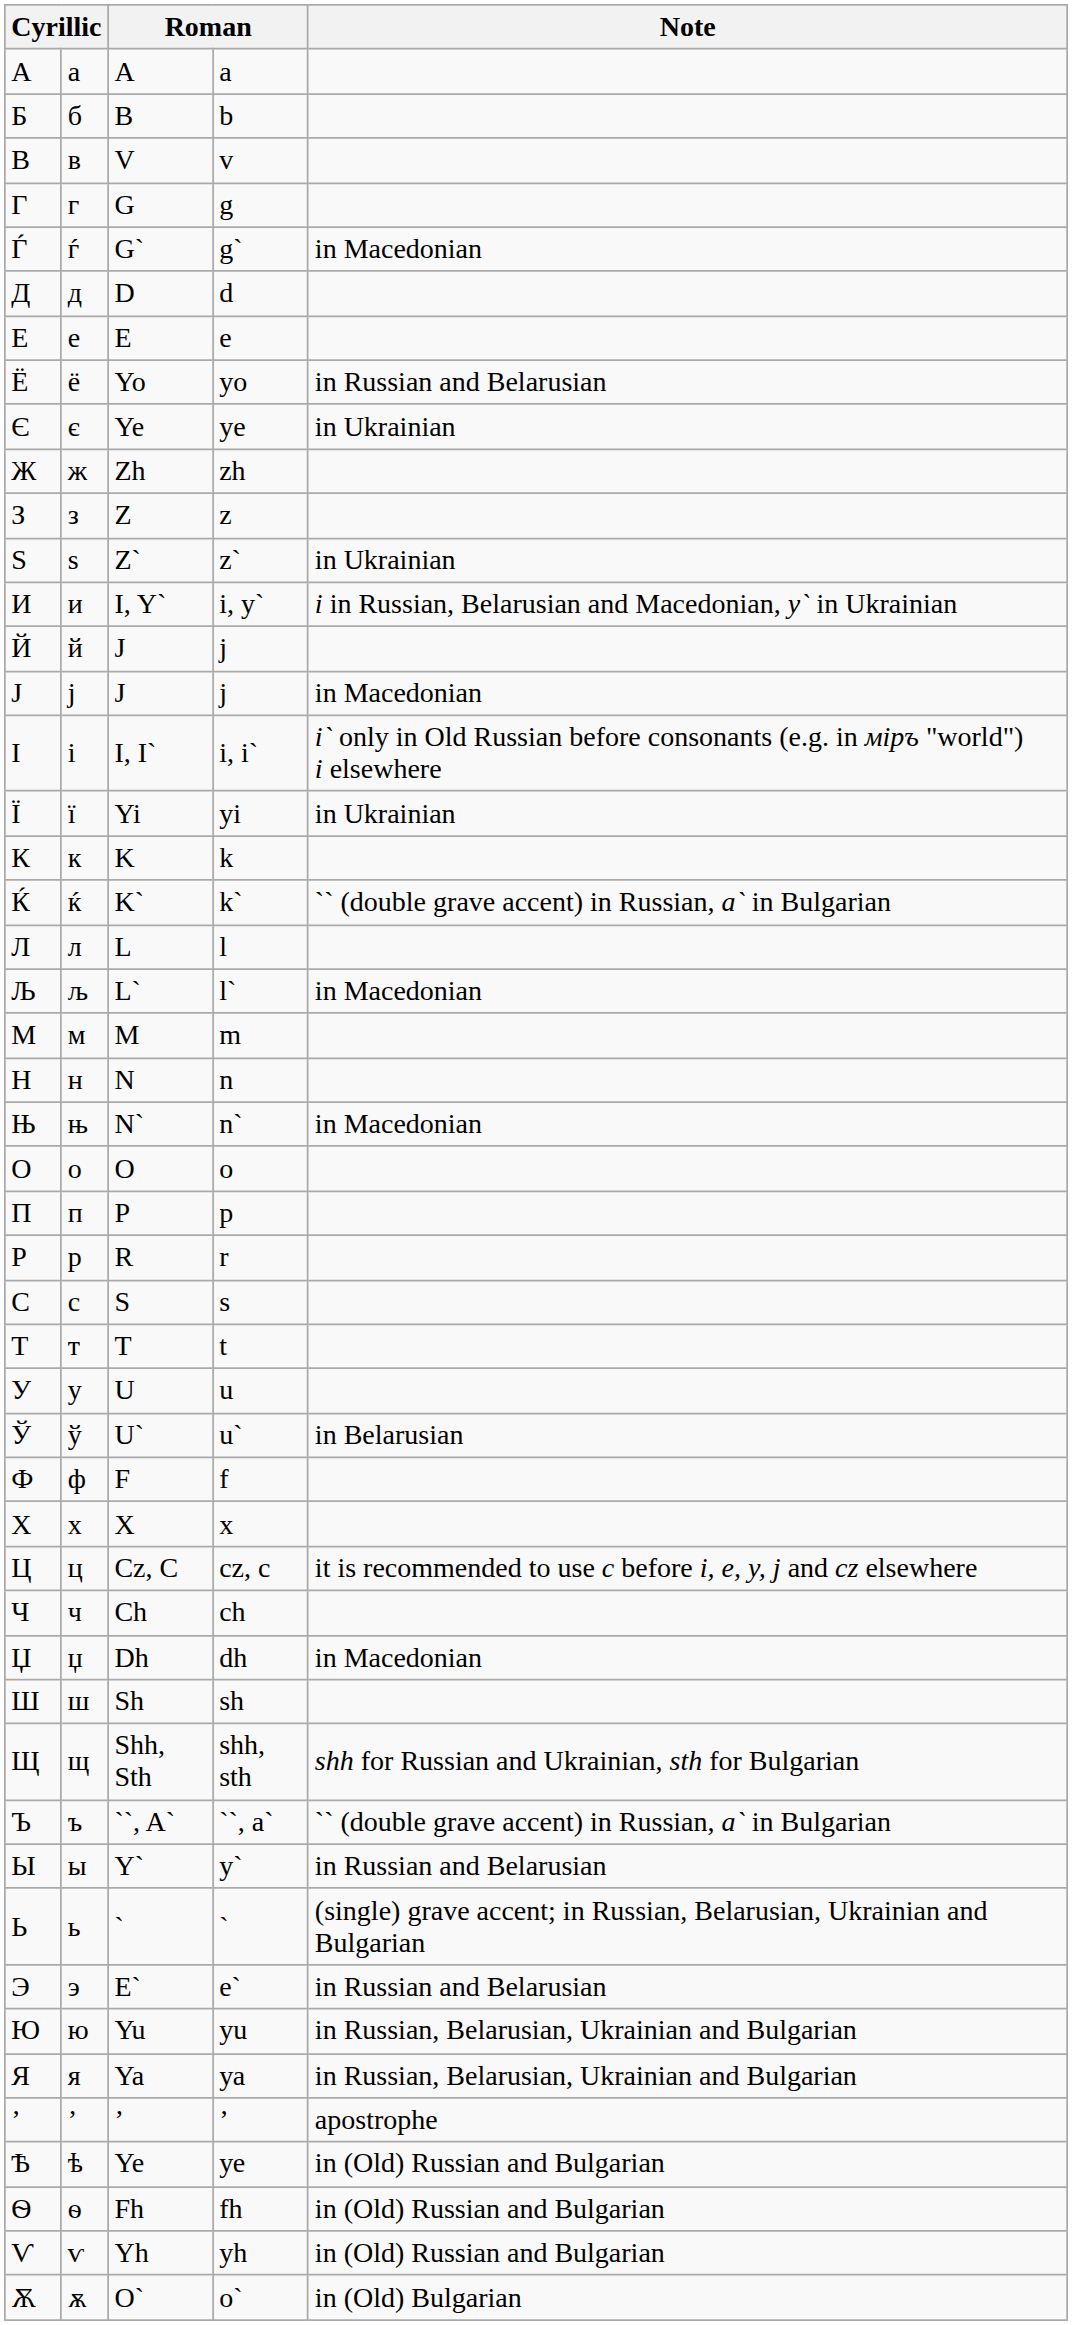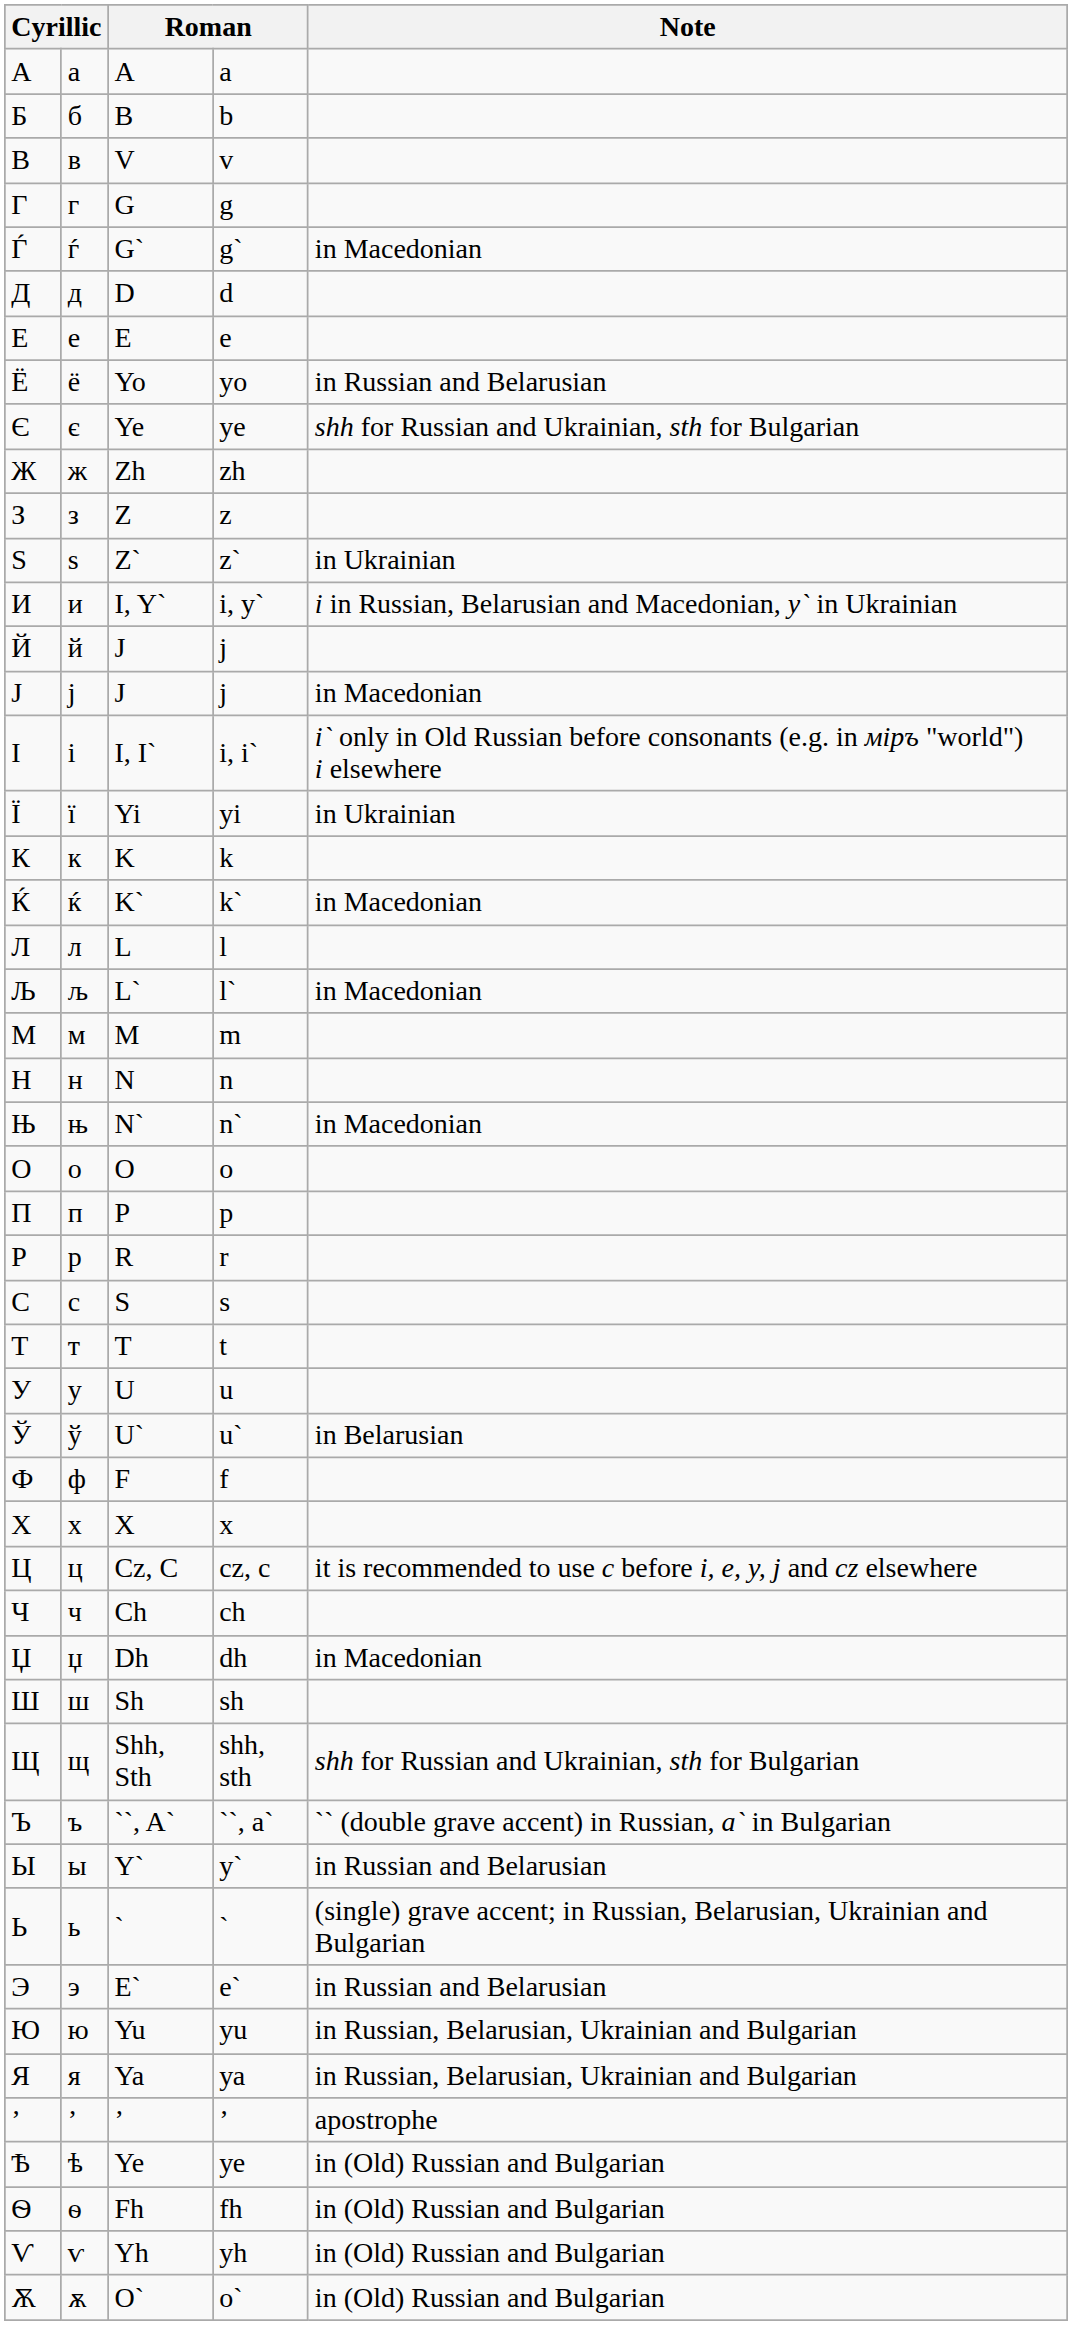Є | Note: in Ukrainian -> shh for Russian and Ukrainian, sth for Bulgarian
Ќ | Note: `` (double grave accent) in Russian, a` in Bulgarian -> in Macedonian
Ѫ | Note: in (Old) Bulgarian -> in (Old) Russian and Bulgarian
